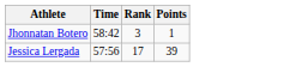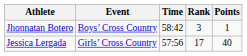+ column: Event | Boys’ Cross Country | Girls’ Cross Country
Jessica Lergada | Points: 39 -> 40
